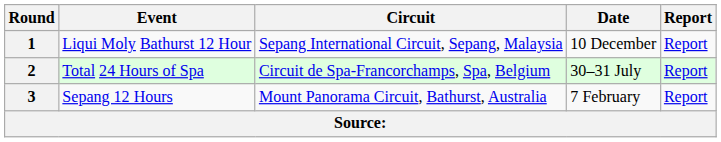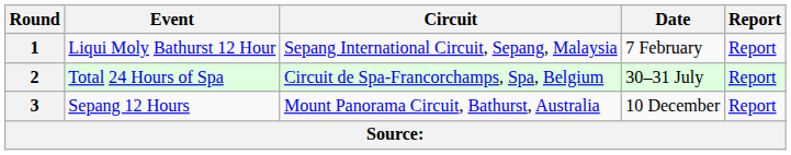1 | Date: 10 December -> 7 February
3 | Date: 7 February -> 10 December
